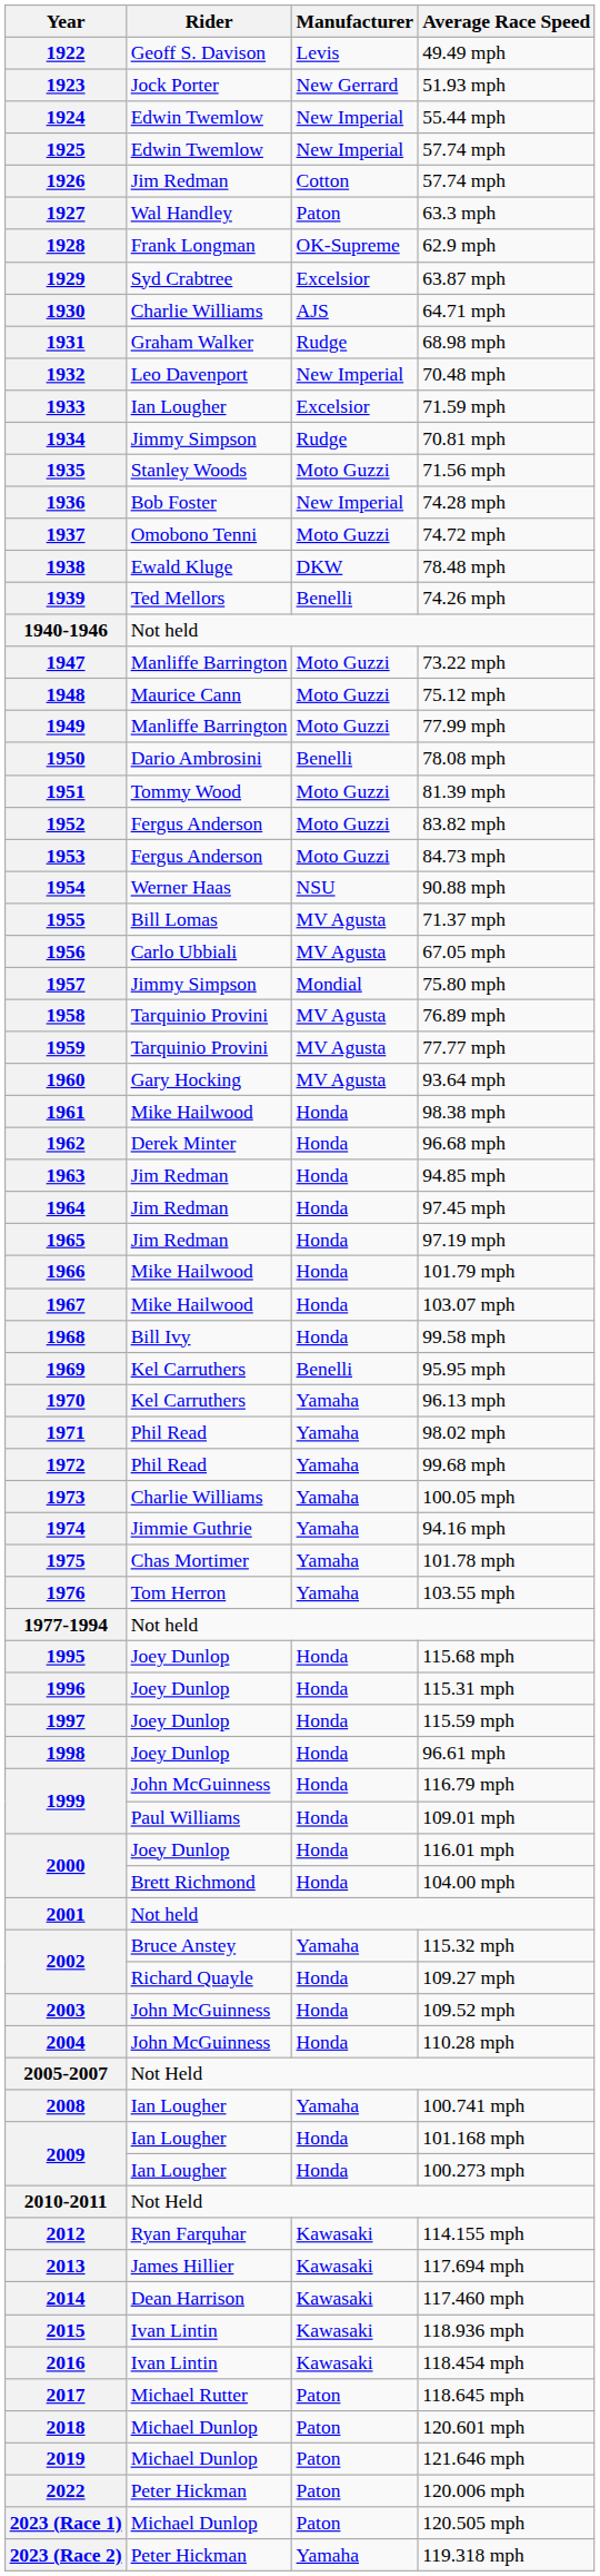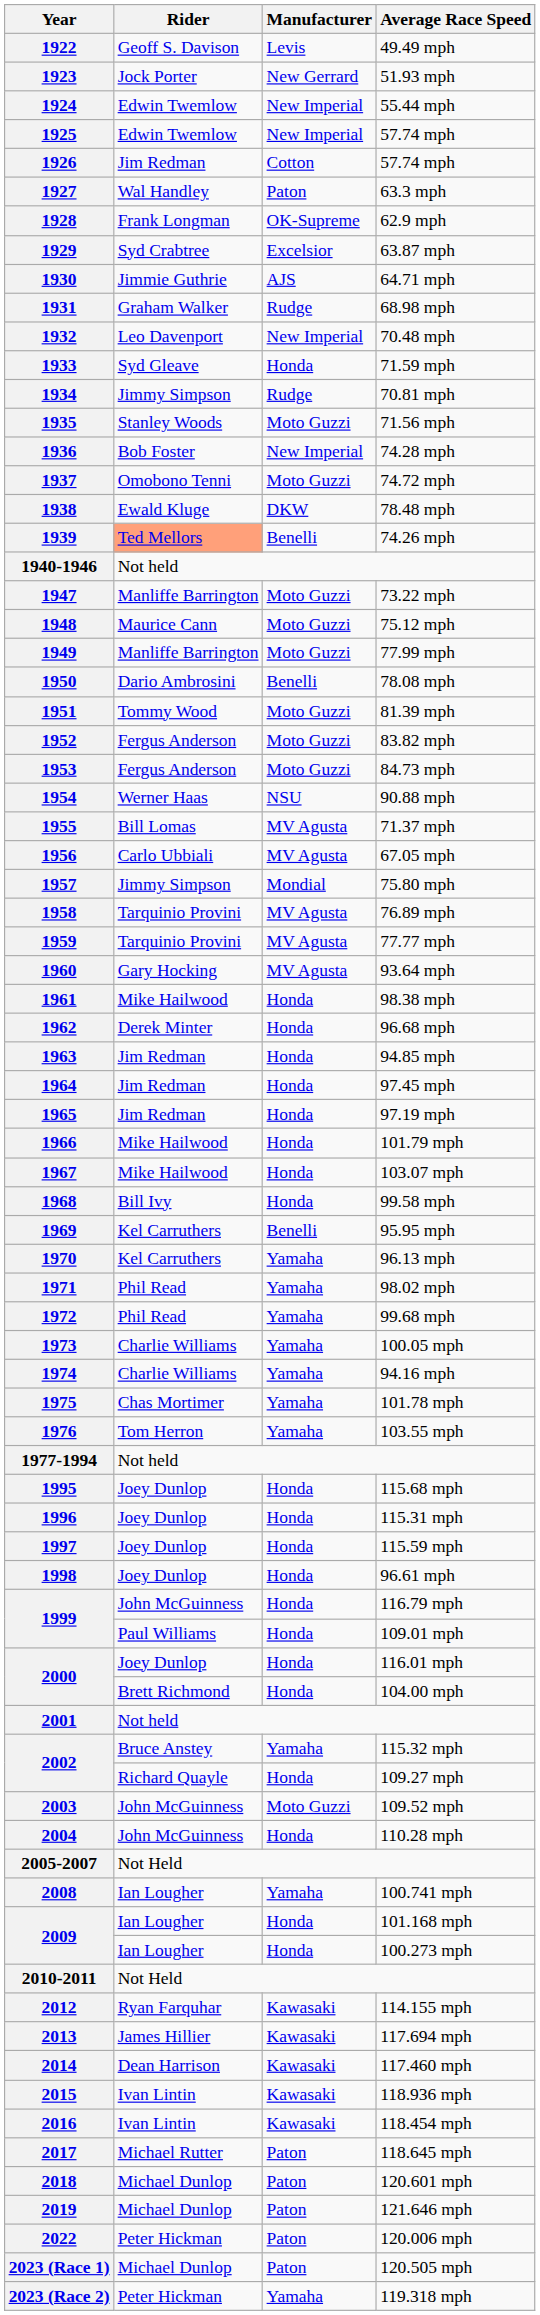1930 | Rider: Charlie Williams -> Jimmie Guthrie
1933 | Rider: Ian Lougher -> Syd Gleave
1933 | Manufacturer: Excelsior -> Honda
1939 | Rider: no background -> lightsalmon background
1974 | Rider: Jimmie Guthrie -> Charlie Williams
2003 | Manufacturer: Honda -> Moto Guzzi
